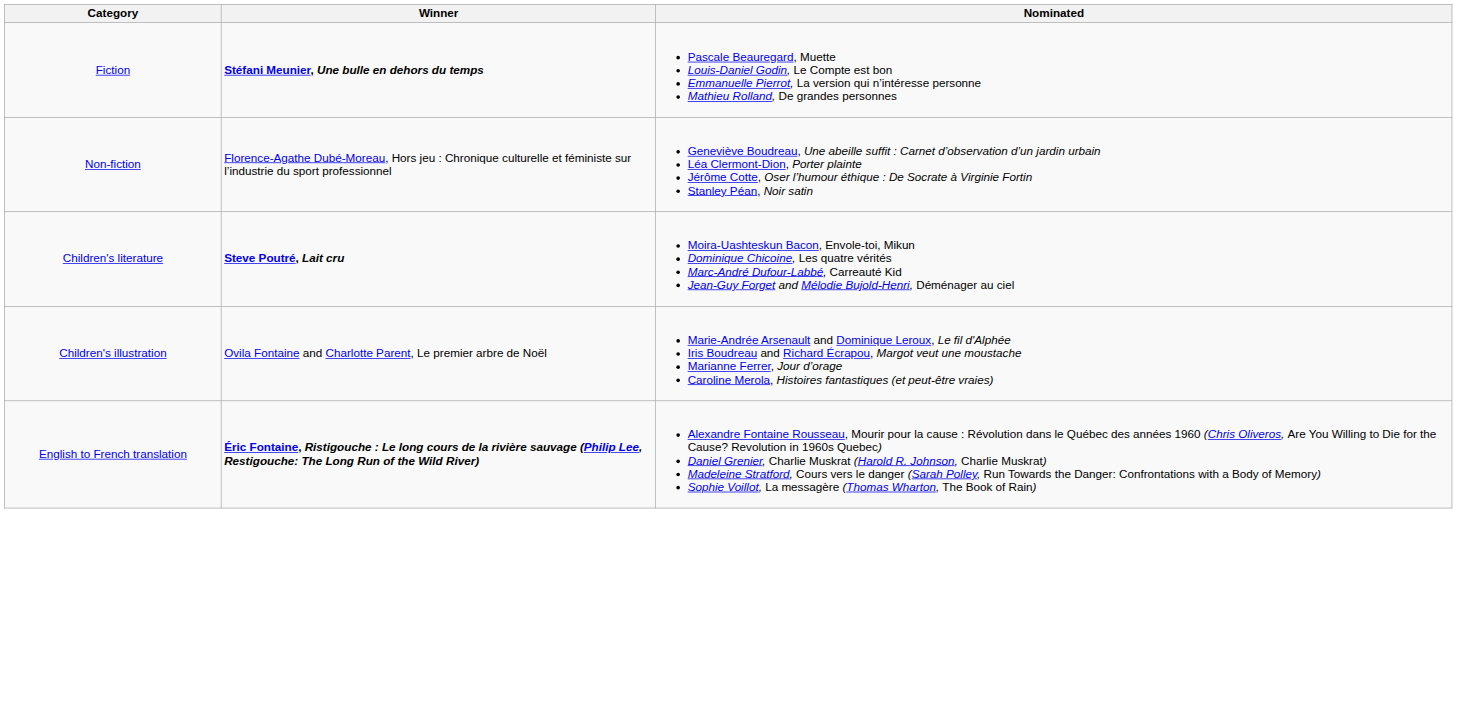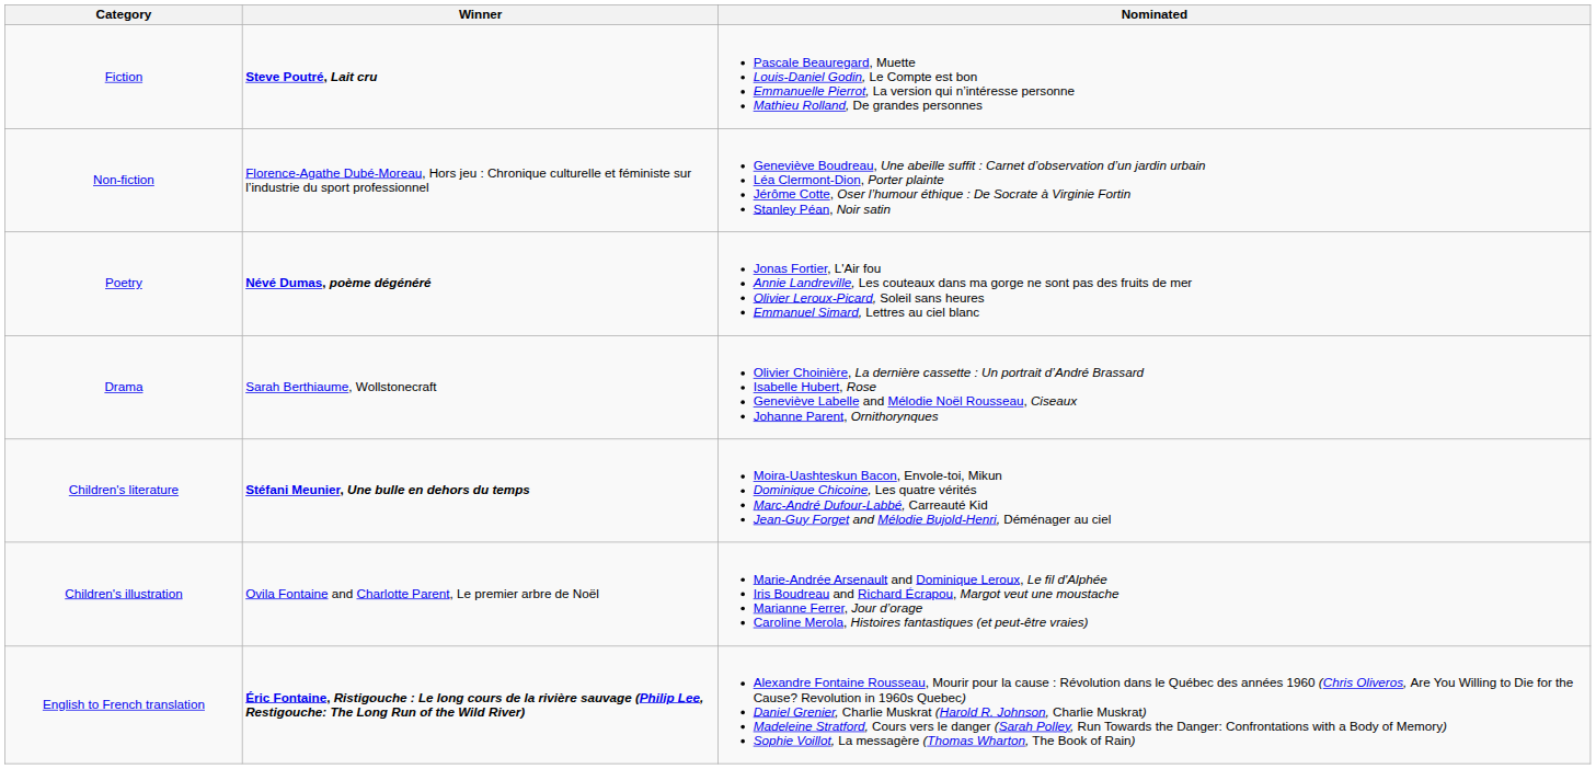Fiction | Winner: Stéfani Meunier, Une bulle en dehors du temps -> Steve Poutré, Lait cru
+ row: Poetry | Névé Dumas, poème dégénéré | Jonas Fortier, L'Air fou Annie Landreville, Les couteaux dans ma gorge ne sont pas des fruits de mer Olivier Leroux-Picard, Soleil sans heures Emmanuel Simard, Lettres au ciel blanc
+ row: Drama | Sarah Berthiaume, Wollstonecraft | Olivier Choinière, La dernière cassette : Un portrait d’André Brassard Isabelle Hubert, Rose Geneviève Labelle and Mélodie Noël Rousseau, Ciseaux Johanne Parent, Ornithorynques
Children's literature | Winner: Steve Poutré, Lait cru -> Stéfani Meunier, Une bulle en dehors du temps
